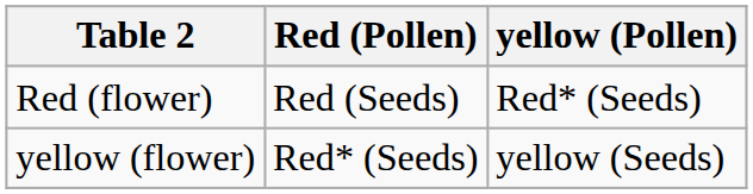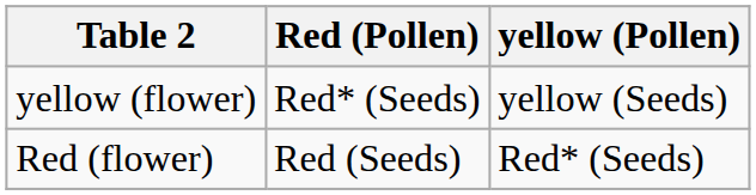rows swapped: Red (flower) <-> yellow (flower)
